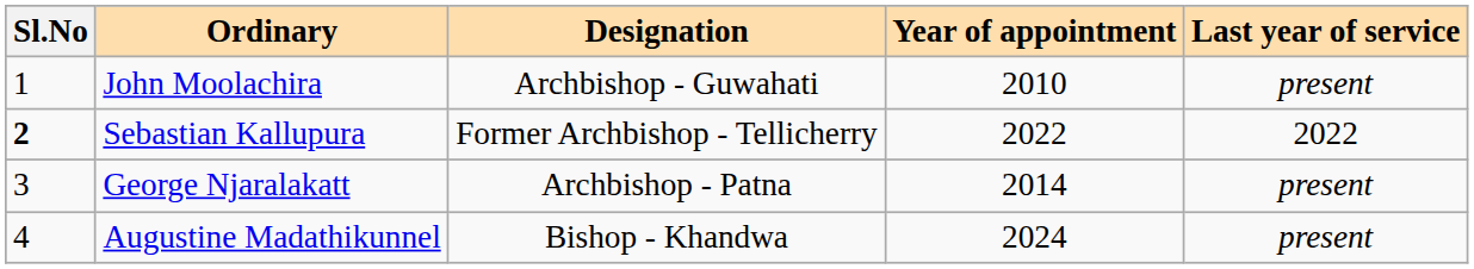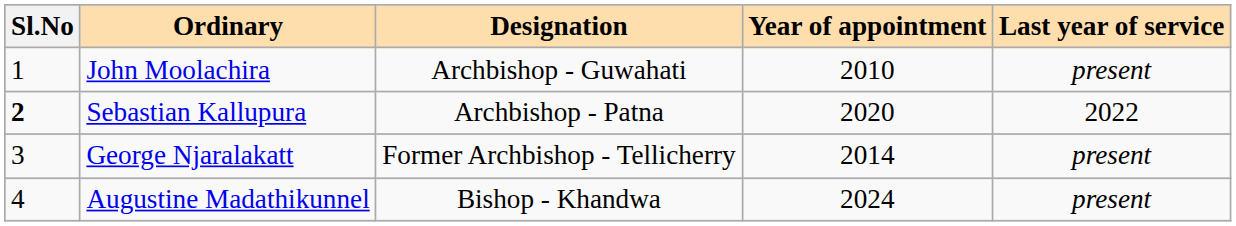Sebastian Kallupura | Designation: Former Archbishop - Tellicherry -> Archbishop - Patna
Sebastian Kallupura | Year of appointment: 2022 -> 2020
George Njaralakatt | Designation: Archbishop - Patna -> Former Archbishop - Tellicherry
